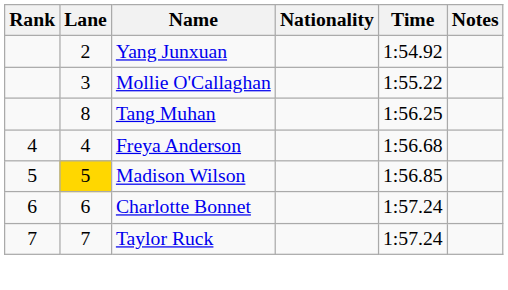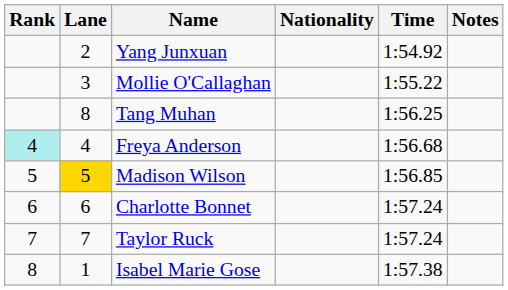Freya Anderson | Rank: no background -> paleturquoise background
+ row: 8 | 1 | Isabel Marie Gose | 1:57.38
